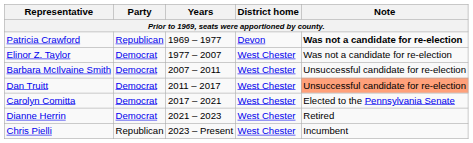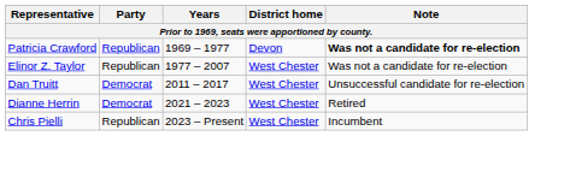Elinor Z. Taylor | Party: Democrat -> Republican
- row: Barbara McIlvaine Smith | Democrat | 2007 – 2011 | West Chester | Unsuccessful candidate for re-election
Dan Truitt | Note: lightsalmon background -> no background
- row: Carolyn Comitta | Democrat | 2017 – 2021 | West Chester | Elected to the Pennsylvania Senate
